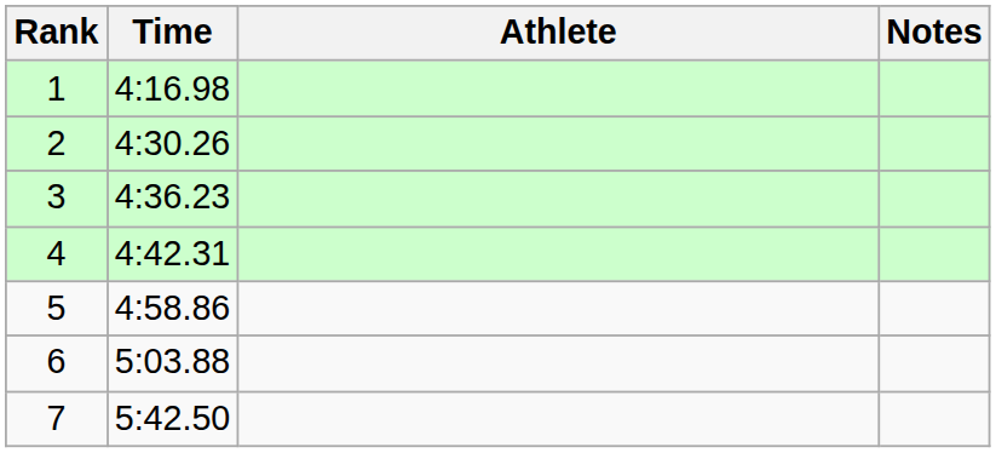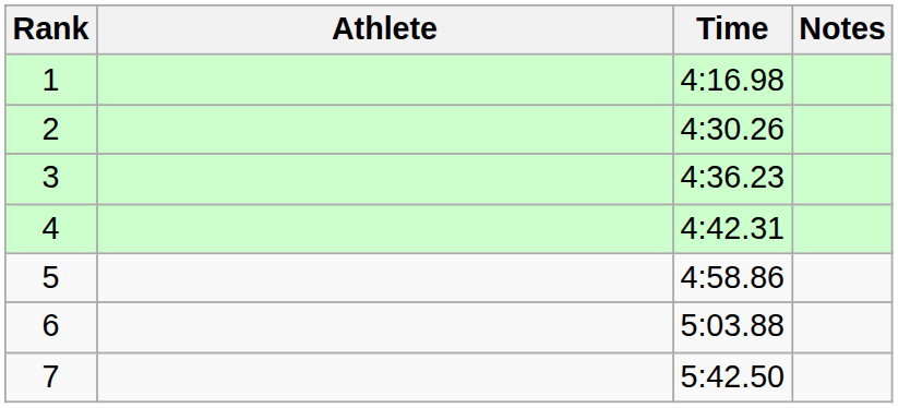columns swapped: Athlete <-> Time
